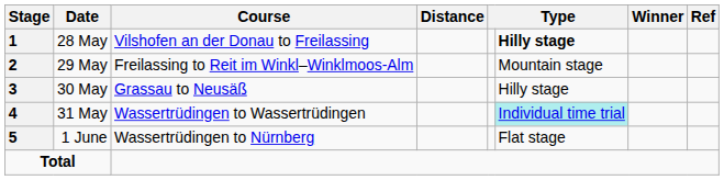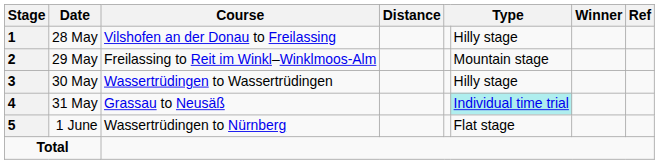28 May | column 6: bold -> normal
30 May | Course: Grassau to Neusäß -> Wassertrüdingen to Wassertrüdingen
31 May | Course: Wassertrüdingen to Wassertrüdingen -> Grassau to Neusäß
